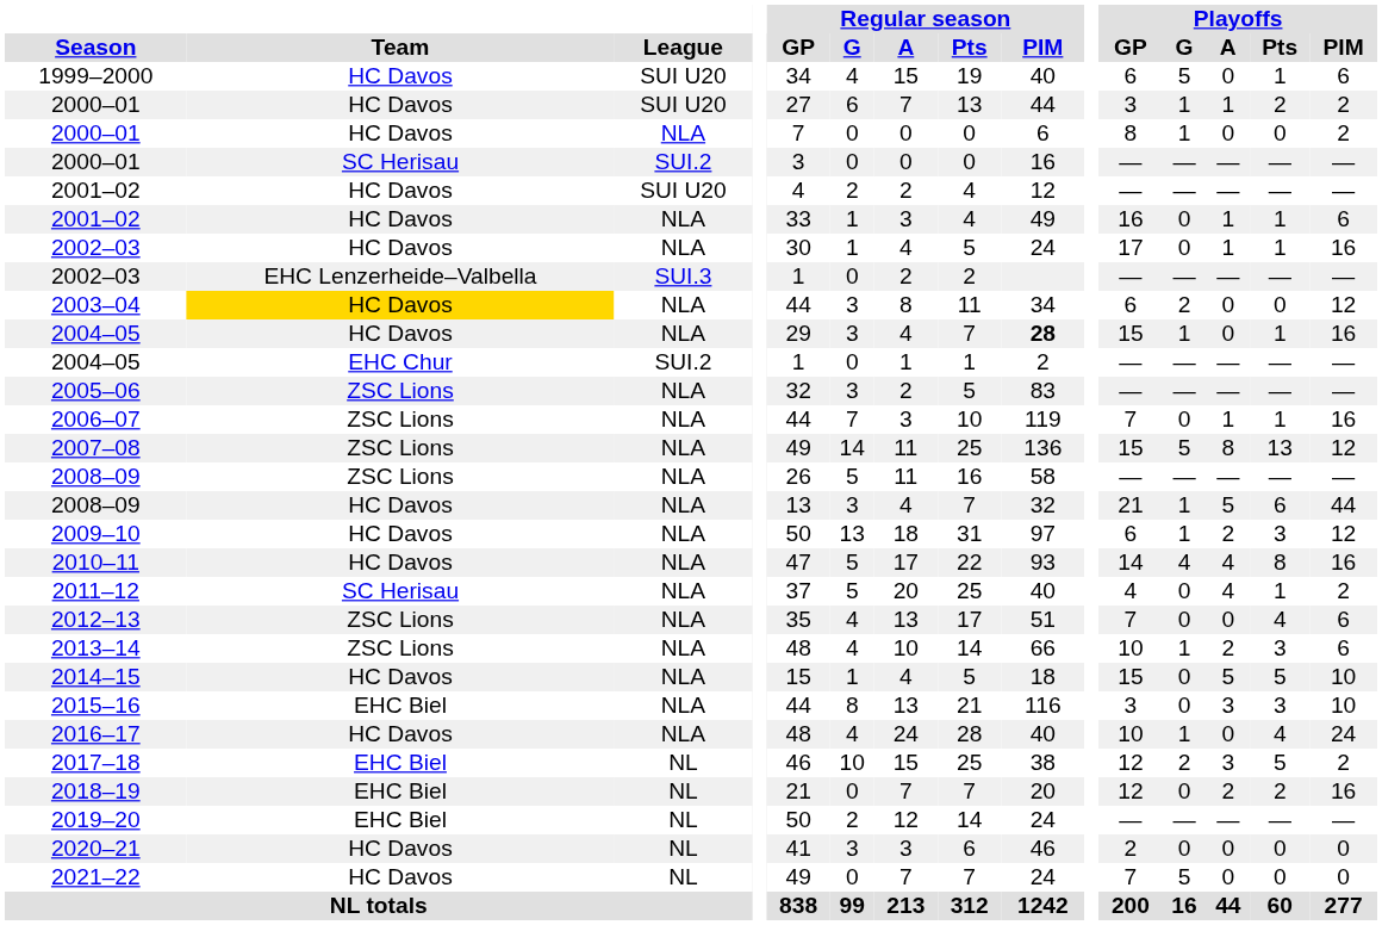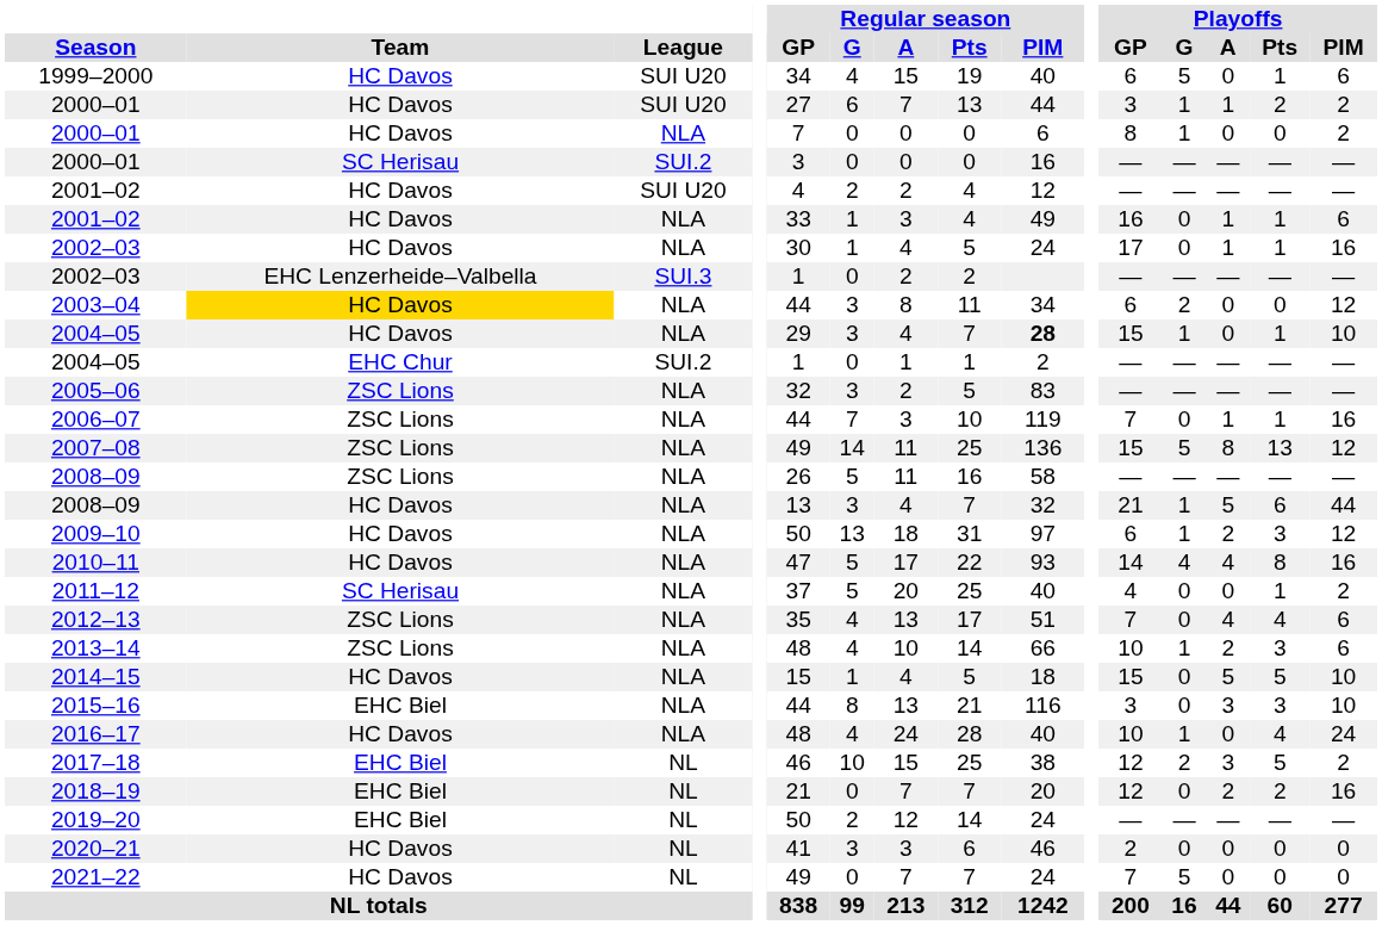2004–05 / NLA | Playoffs / PIM: 16 -> 10
2011–12 | Playoffs / A: 4 -> 0
2012–13 | Playoffs / A: 0 -> 4
